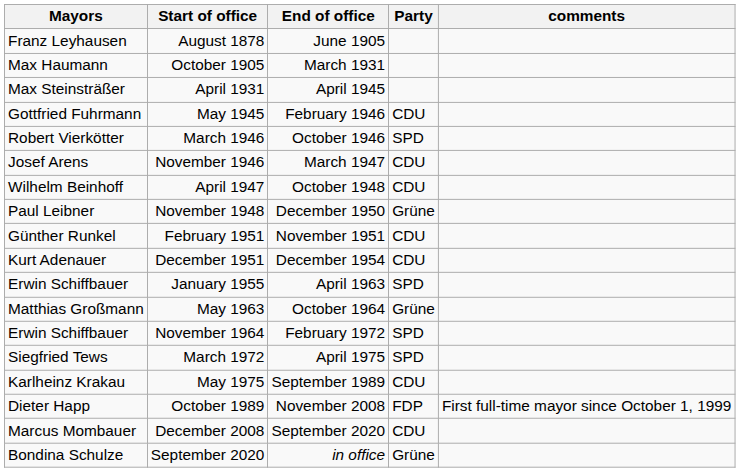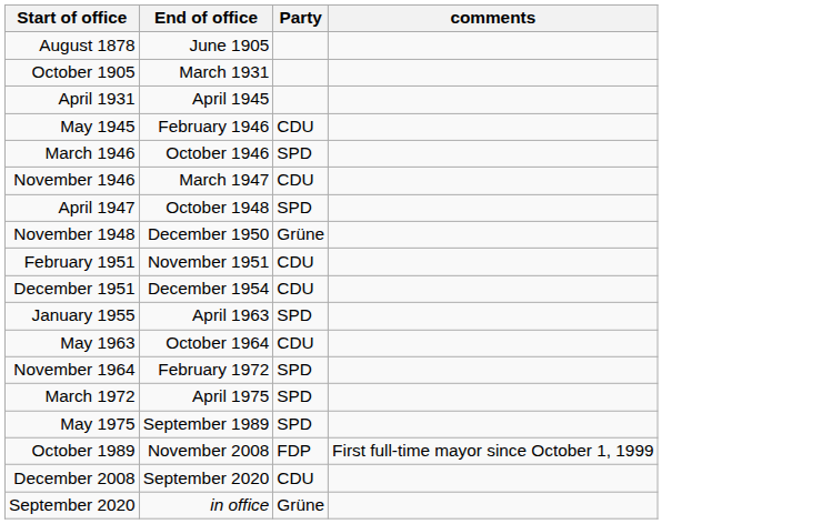- column: Mayors | Franz Leyhausen | Max Haumann | Max Steinsträßer | Gottfried Fuhrmann | Robert Vierkötter | Josef Arens | Wilhelm Beinhoff | Paul Leibner | Günther Runkel | Kurt Adenauer | Erwin Schiffbauer | Matthias Großmann | Erwin Schiffbauer | Siegfried Tews | Karlheinz Krakau | Dieter Happ | Marcus Mombauer | Bondina Schulze
April 1947 | Party: CDU -> SPD
May 1963 | Party: Grüne -> CDU
May 1975 | Party: CDU -> SPD
